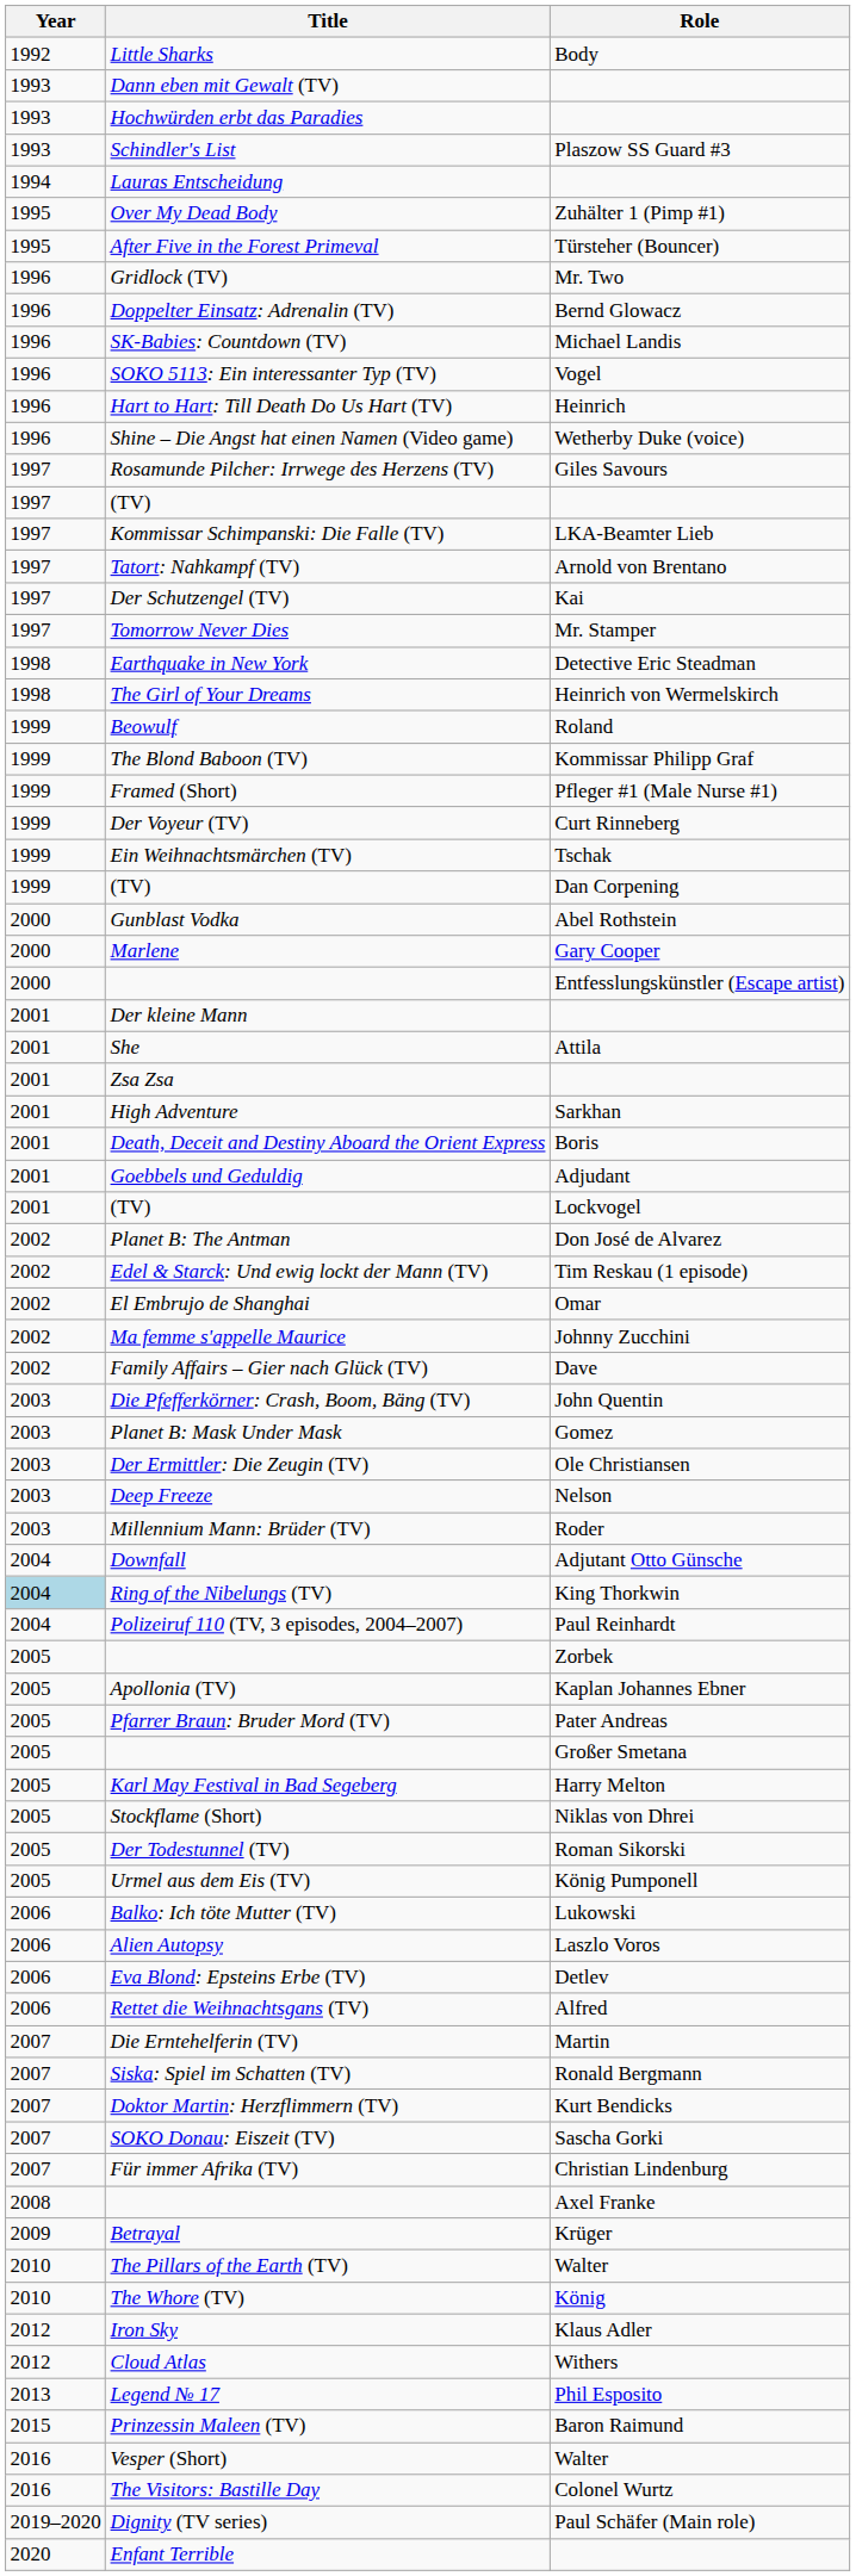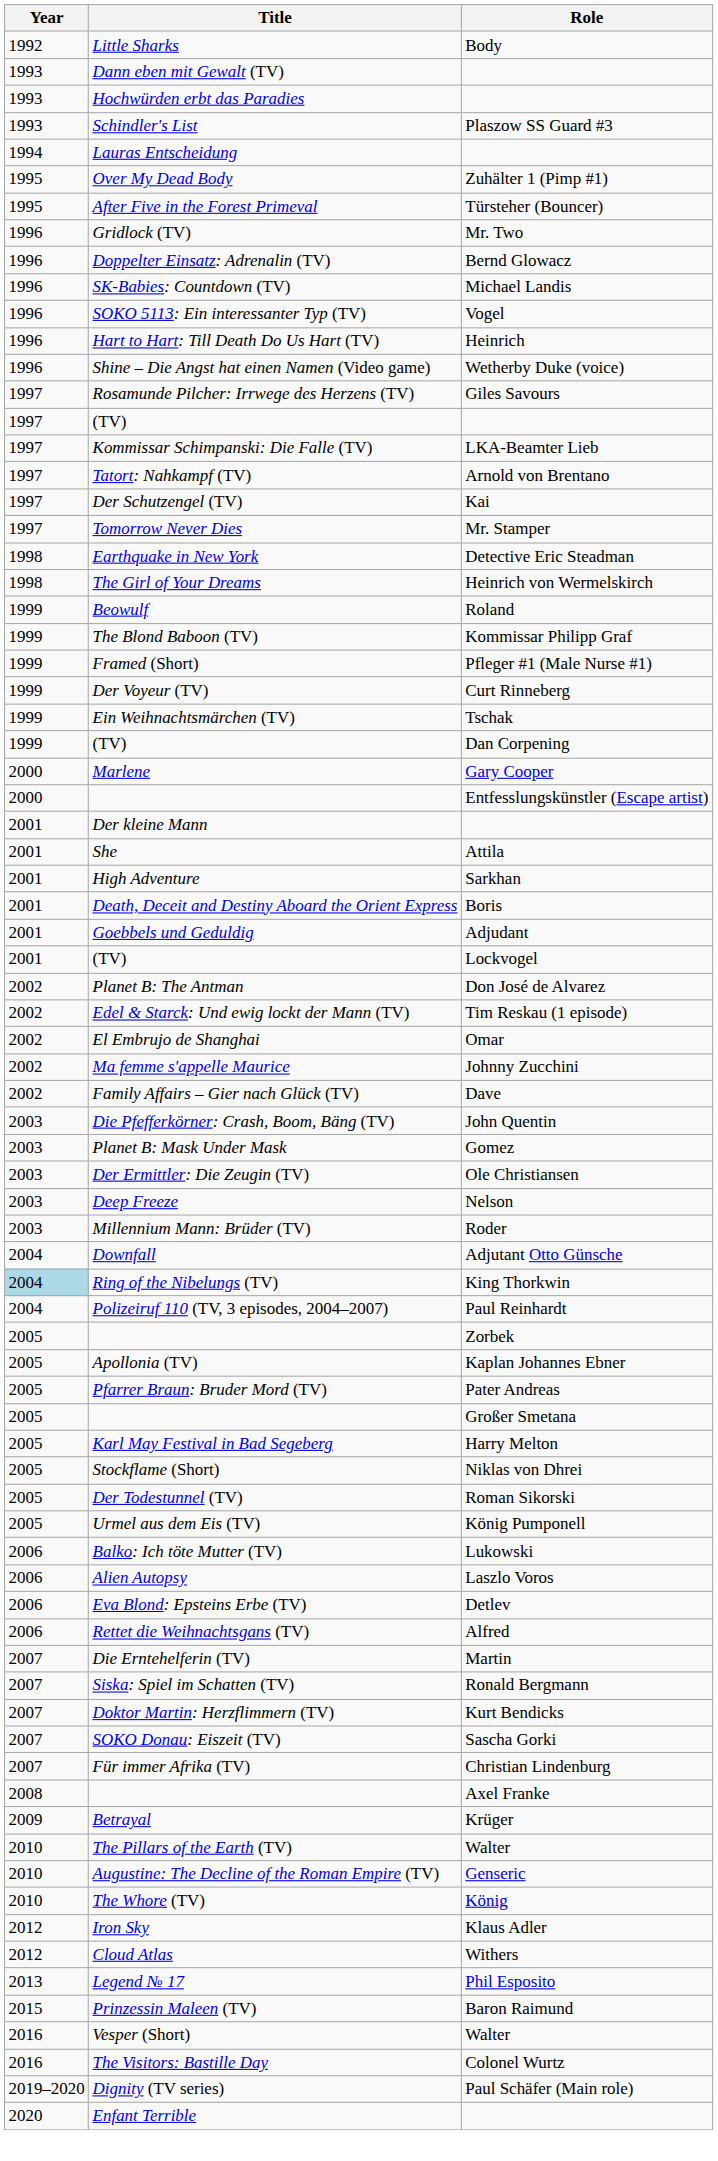- row: 2000 | Gunblast Vodka | Abel Rothstein
- row: 2001 | Zsa Zsa
+ row: 2010 | Augustine: The Decline of the Roman Empire (TV) | Genseric
